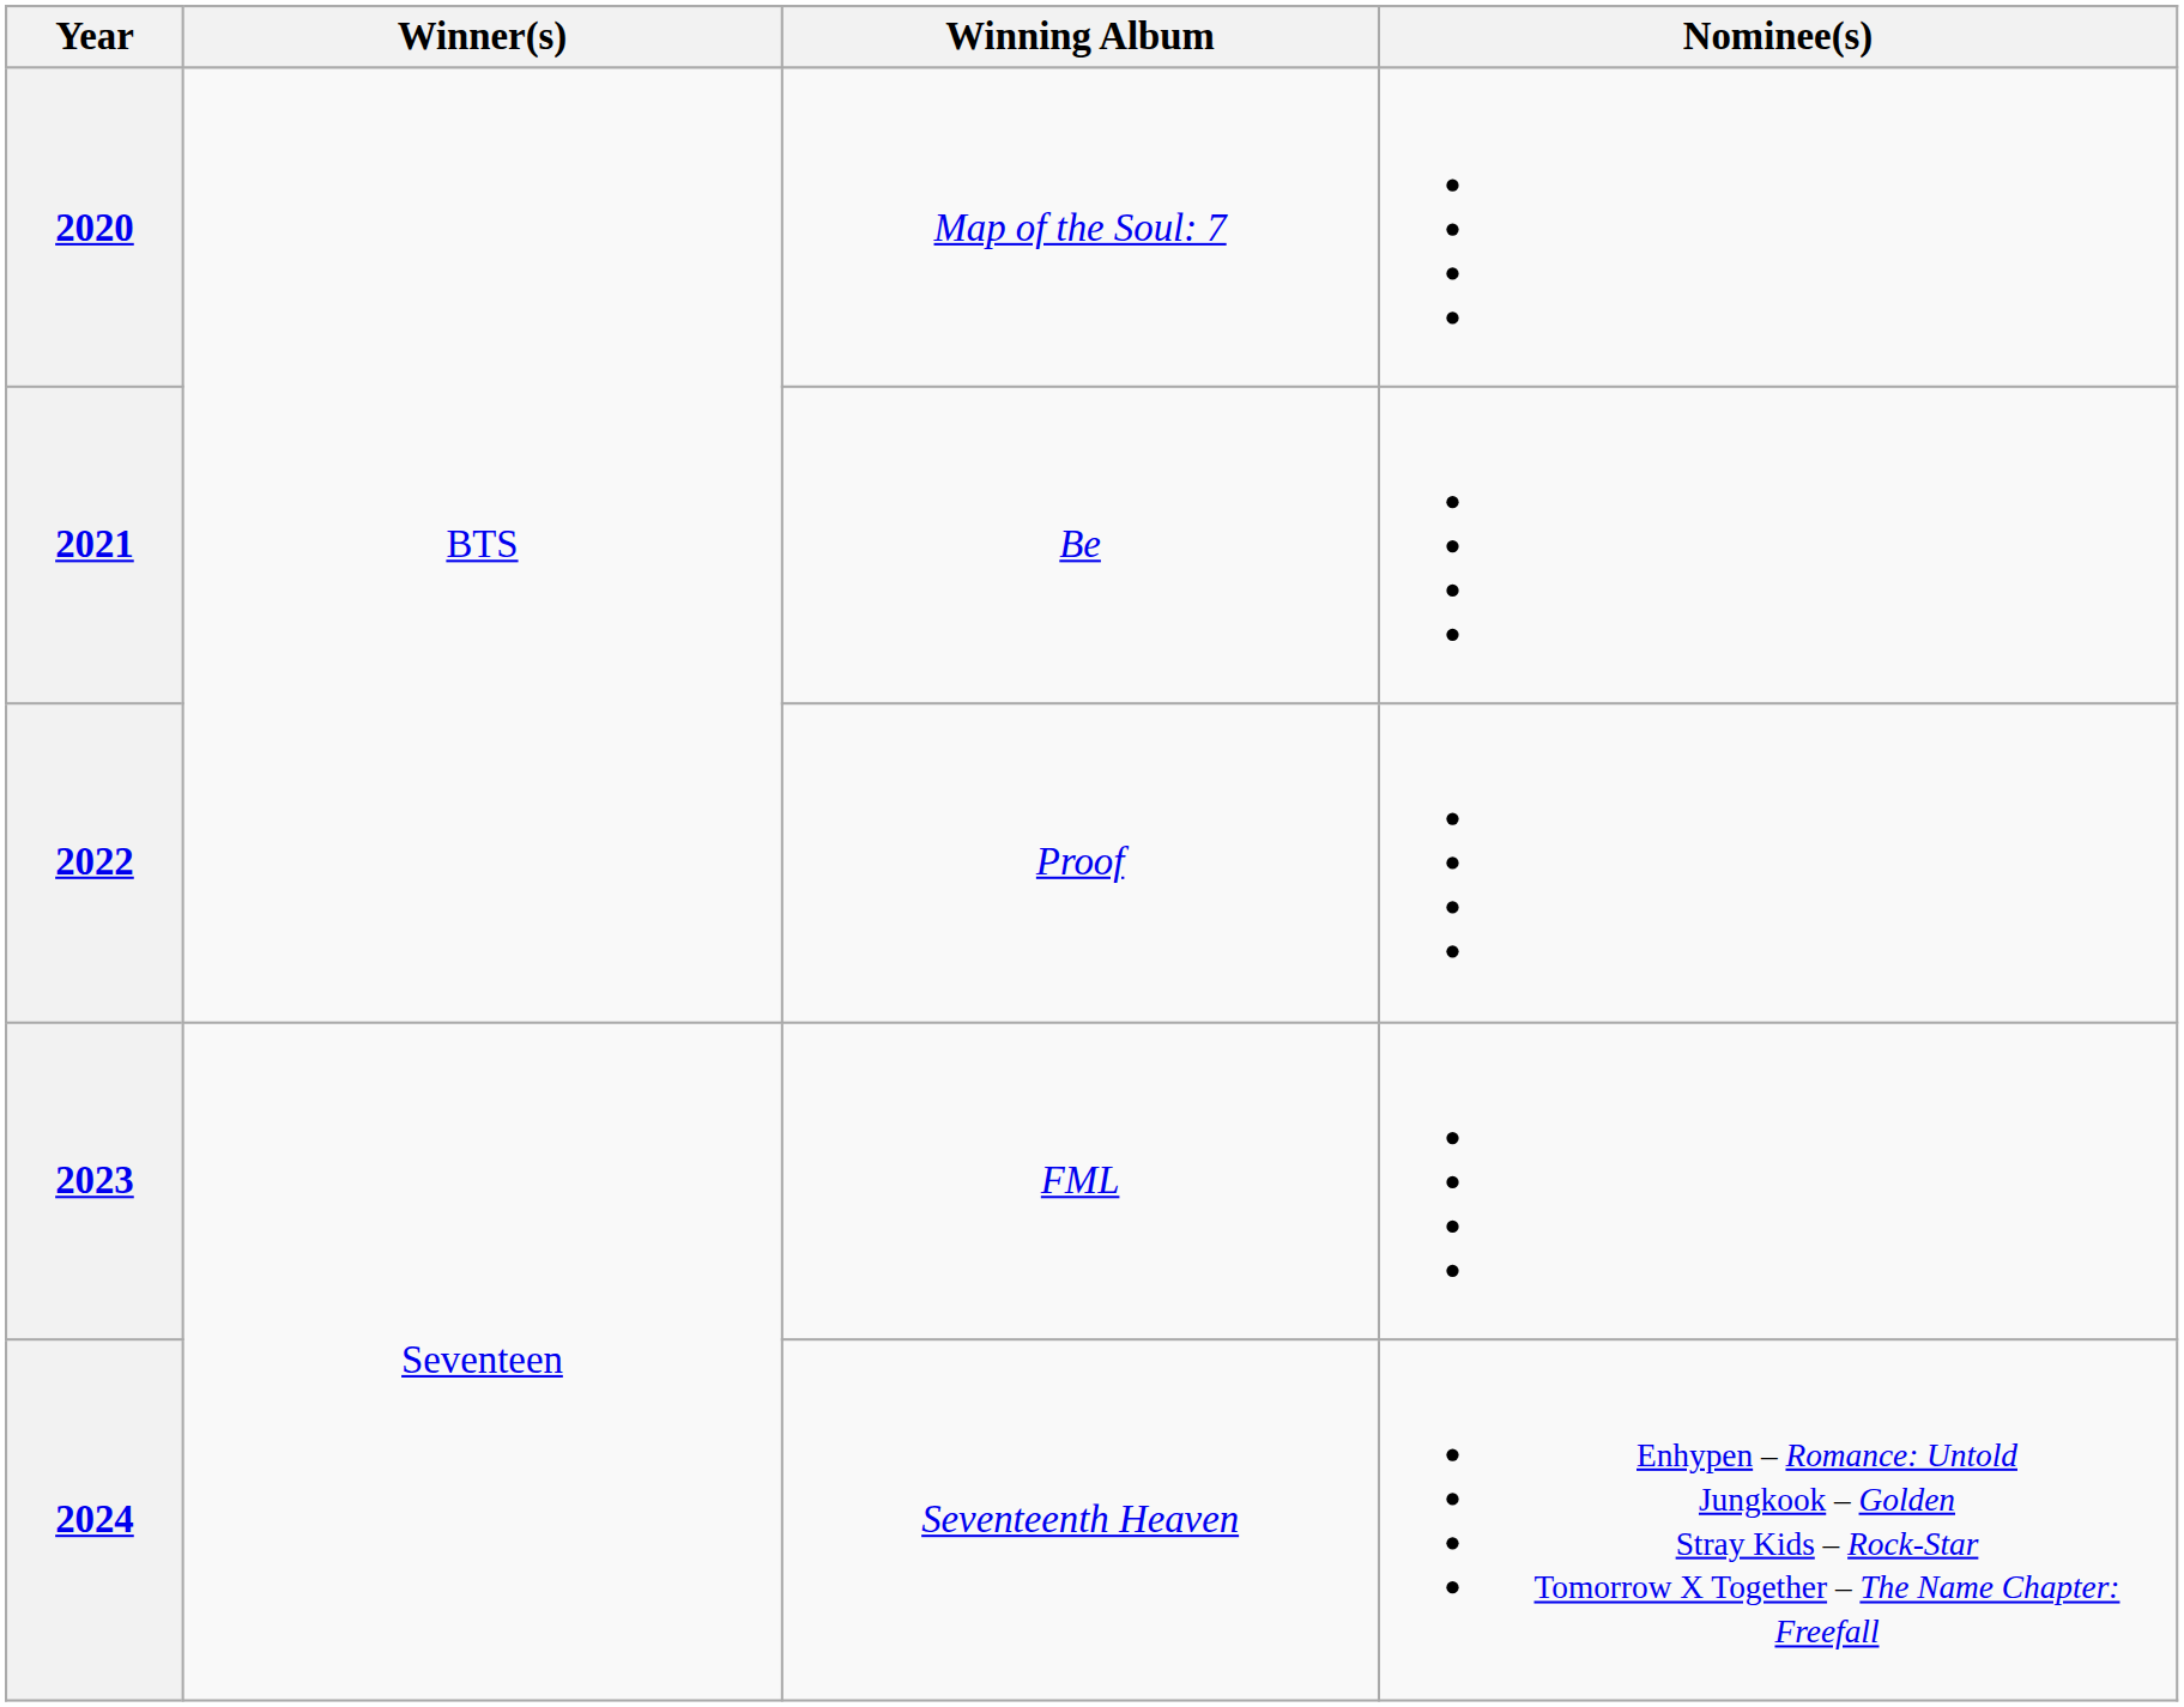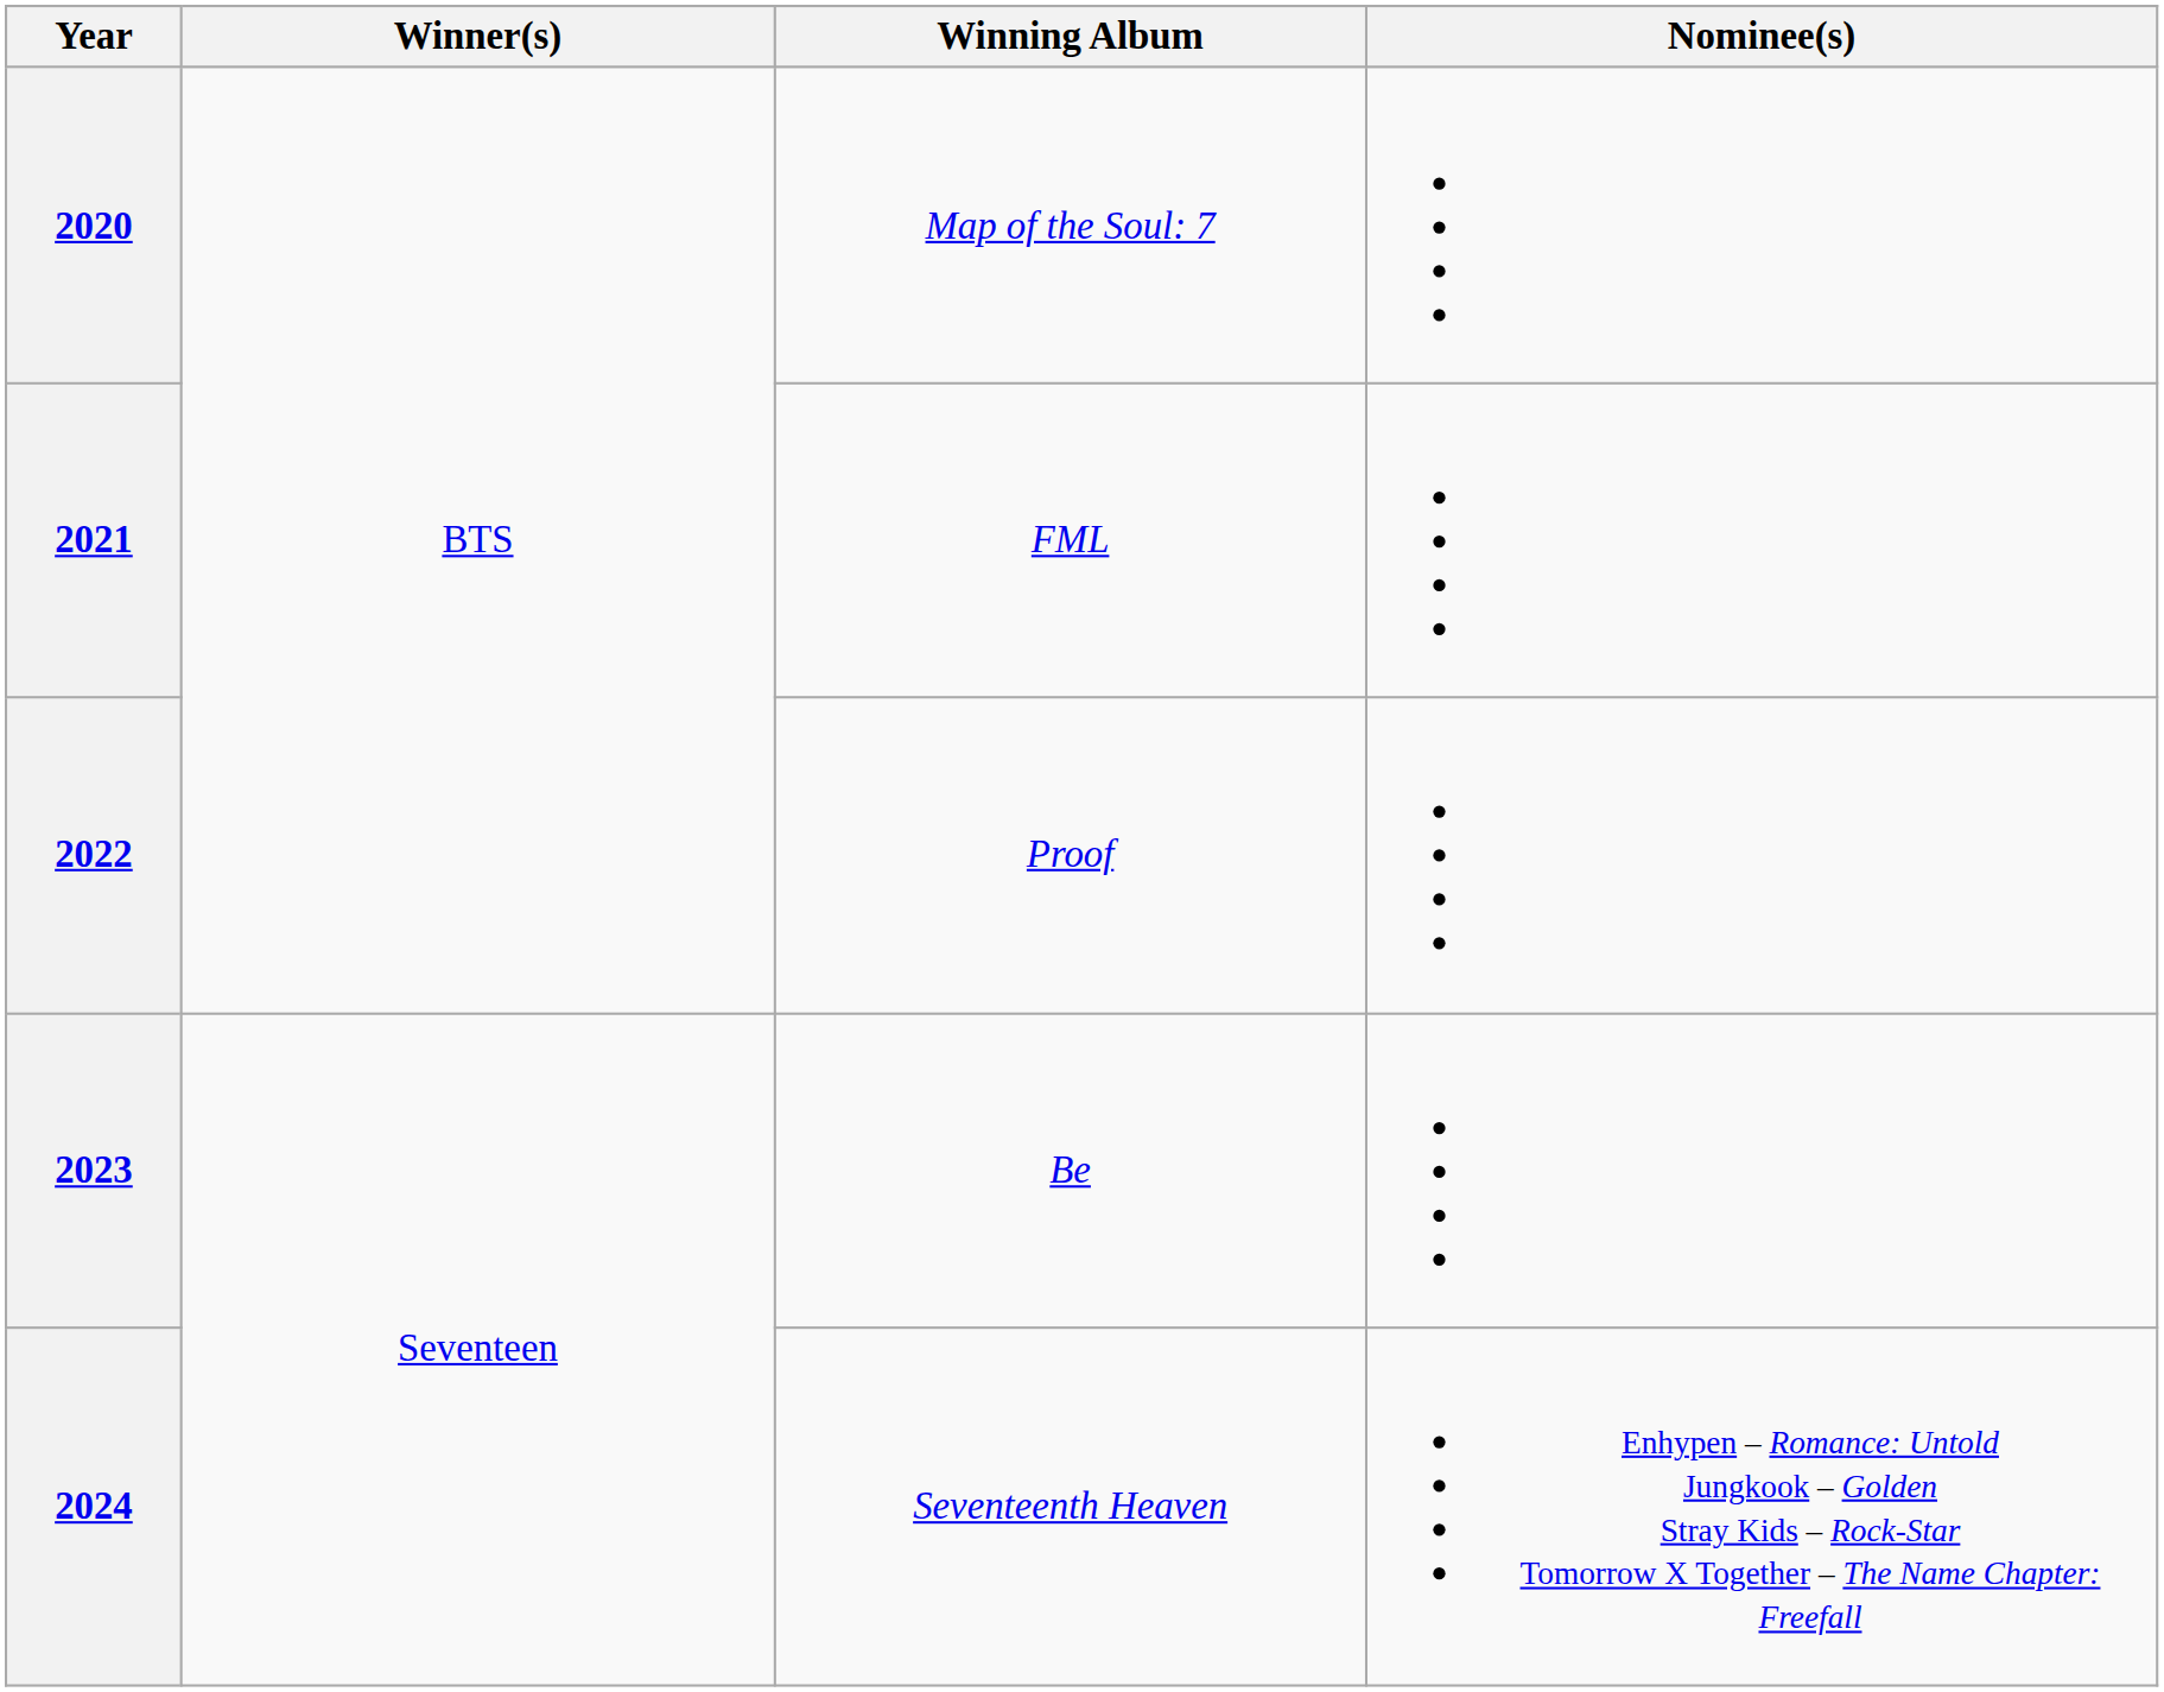2021 | Winning Album: Be -> FML
2023 | Winning Album: FML -> Be
